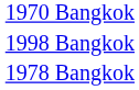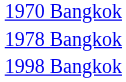rows swapped: 1978 Bangkok <-> 1998 Bangkok
